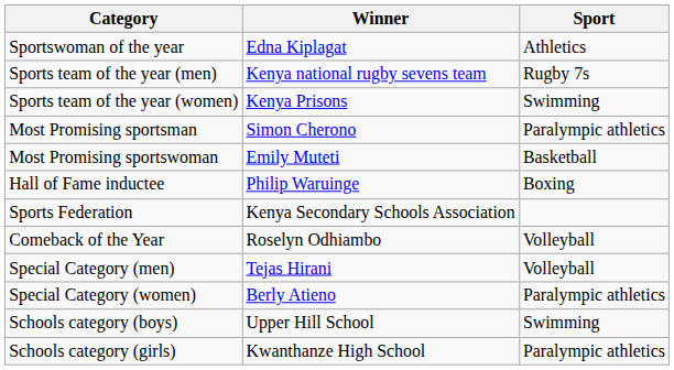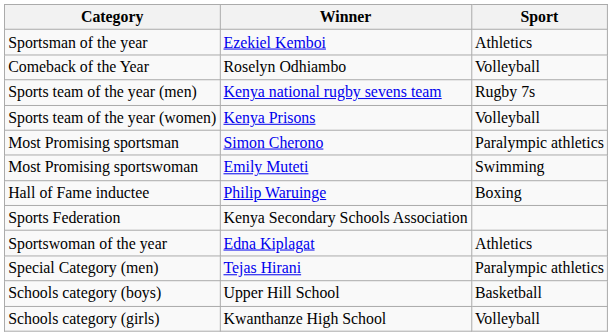+ row: Sportsman of the year | Ezekiel Kemboi | Athletics
rows swapped: Sportswoman of the year <-> Comeback of the Year
Sports team of the year (women) | Sport: Swimming -> Volleyball
Most Promising sportswoman | Sport: Basketball -> Swimming
Special Category (men) | Sport: Volleyball -> Paralympic athletics
- row: Special Category (women) | Berly Atieno | Paralympic athletics
Schools category (boys) | Sport: Swimming -> Basketball
Schools category (girls) | Sport: Paralympic athletics -> Volleyball
